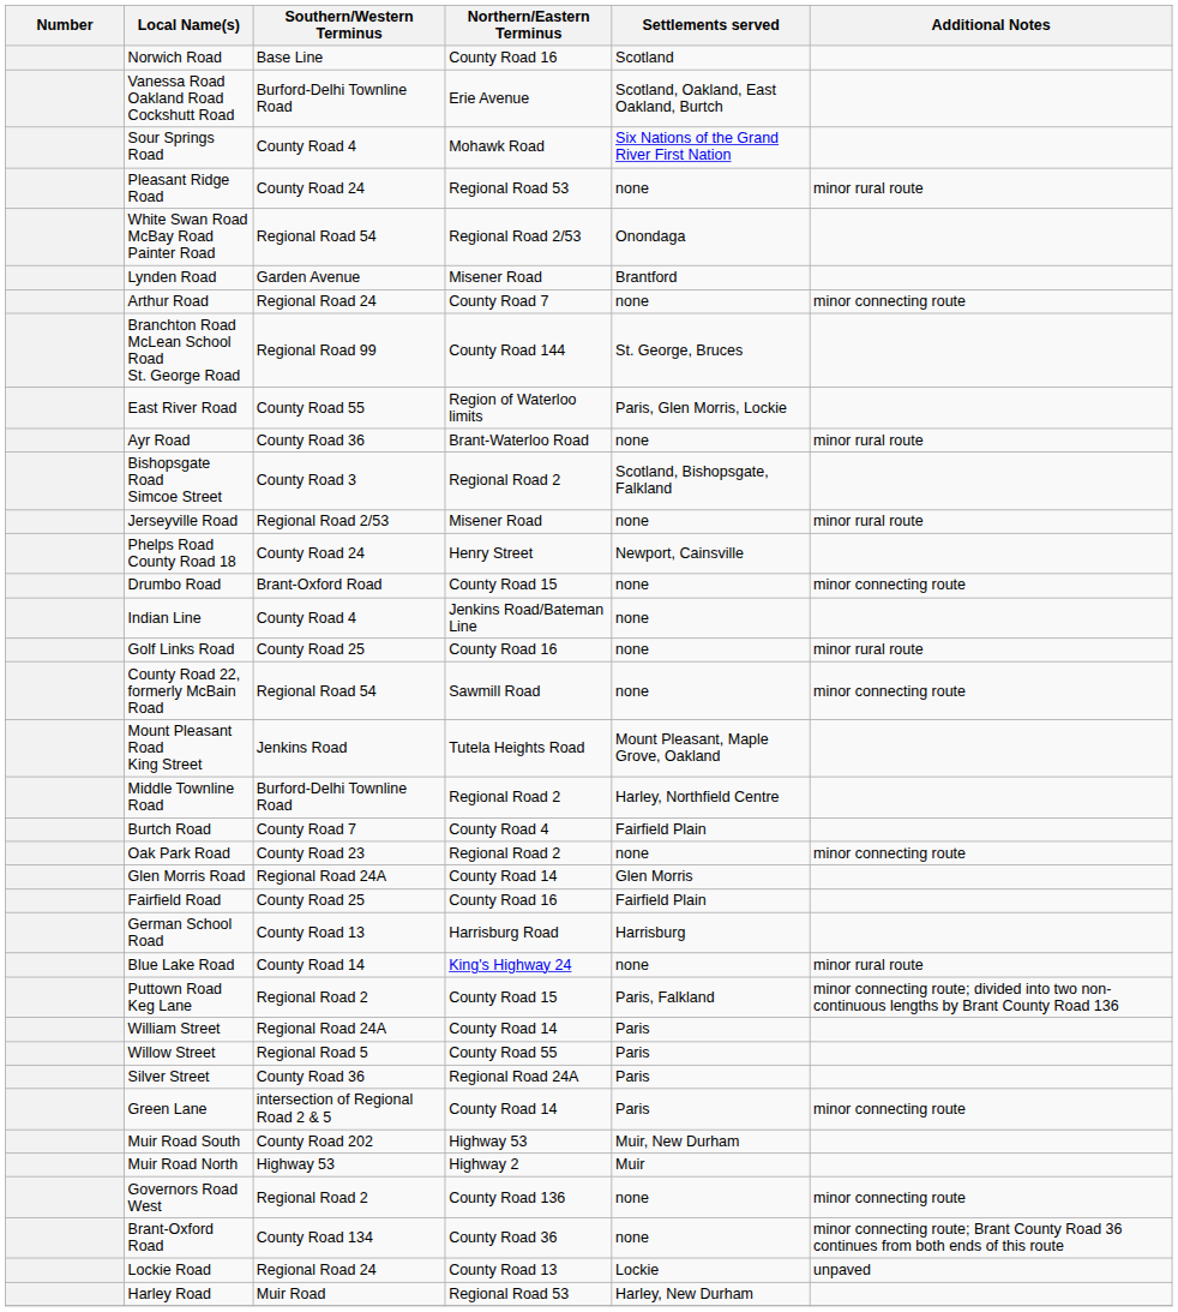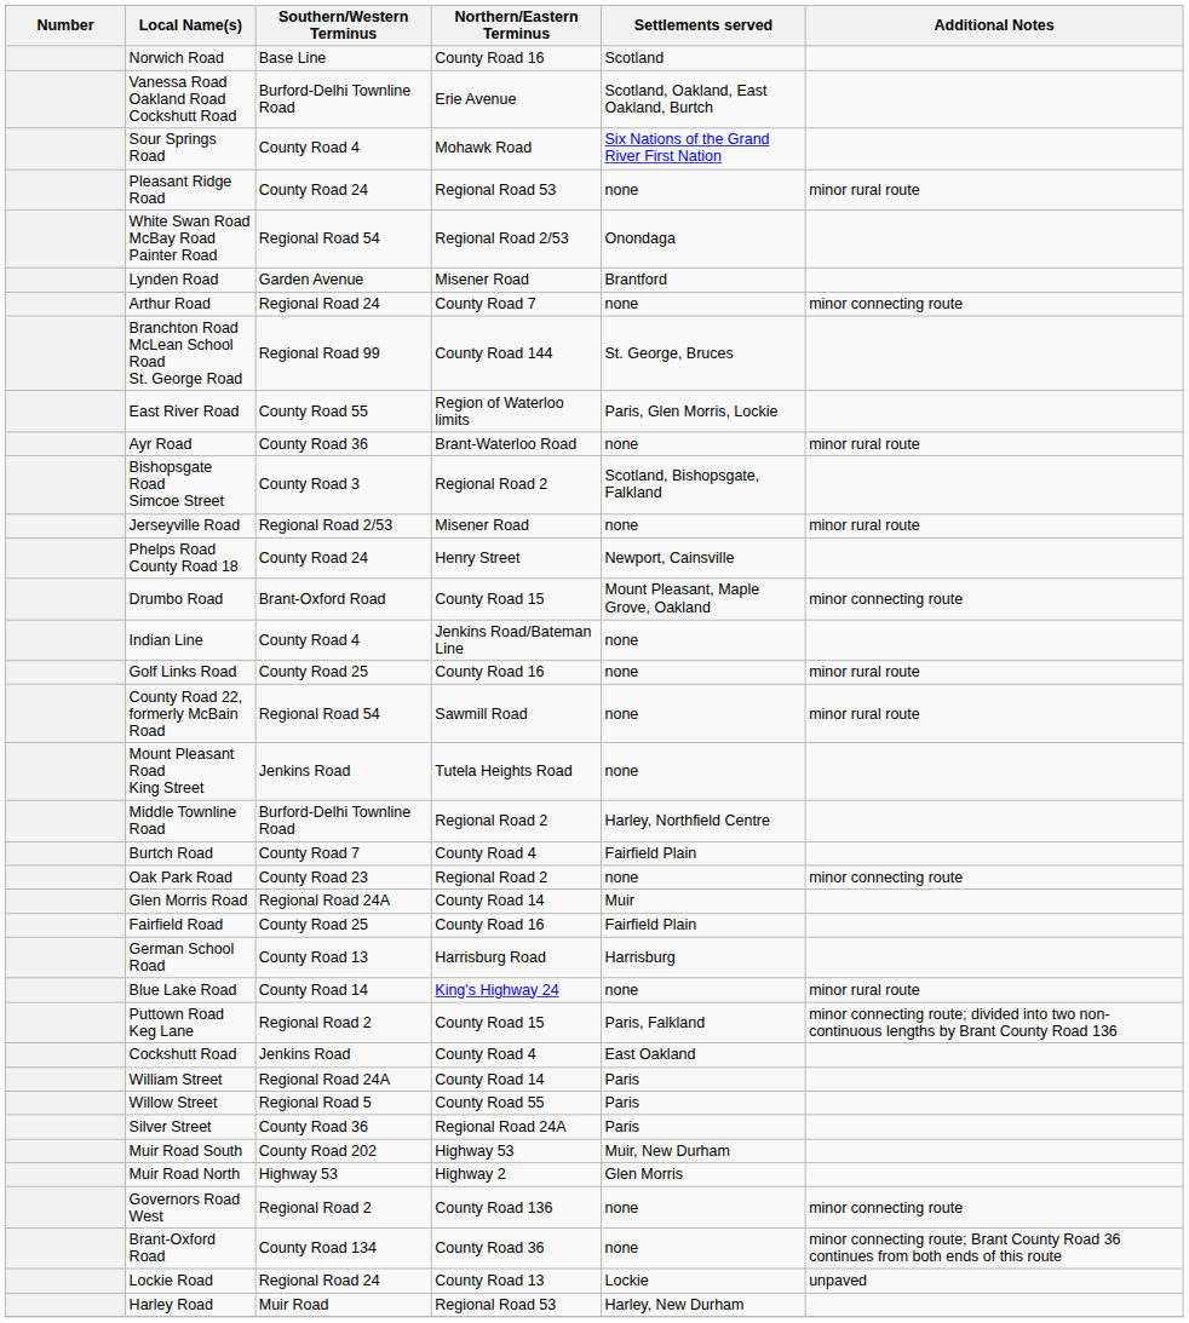Drumbo Road | Settlements served: none -> Mount Pleasant, Maple Grove, Oakland
County Road 22, formerly McBain Road | Additional Notes: minor connecting route -> minor rural route
Mount Pleasant Road King Street | Settlements served: Mount Pleasant, Maple Grove, Oakland -> none
Glen Morris Road | Settlements served: Glen Morris -> Muir
+ row: Cockshutt Road | Jenkins Road | County Road 4 | East Oakland
- row: Green Lane | intersection of Regional Road 2 & 5 | County Road 14 | Paris | minor connecting route
Muir Road North | Settlements served: Muir -> Glen Morris
